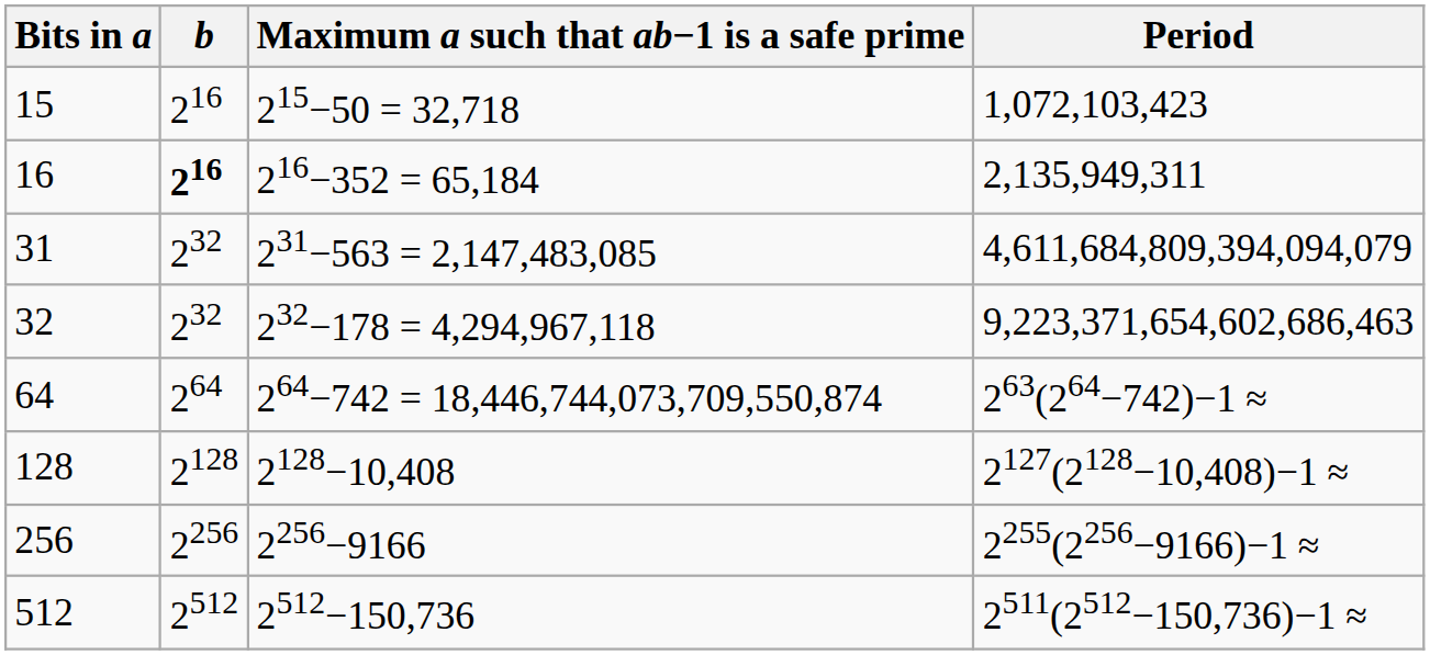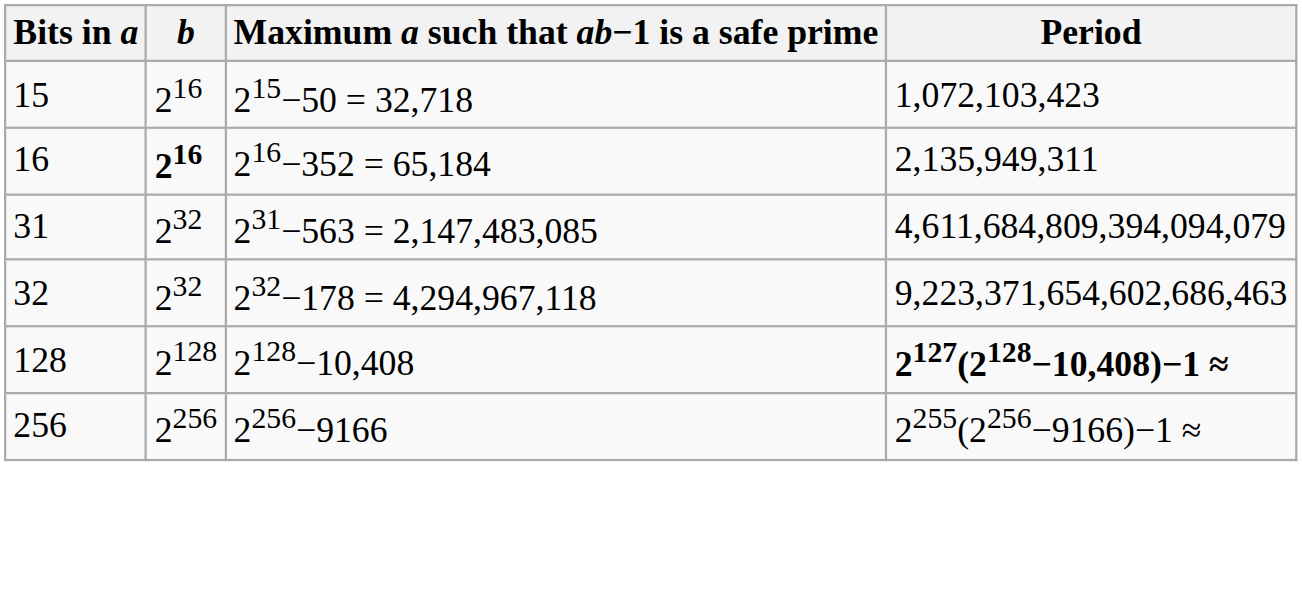- row: 64 | 264 | 264−742 = 18,446,744,073,709,550,874 | 263(264−742)−1 ≈
128 | Period: normal -> bold
- row: 512 | 2512 | 2512−150,736 | 2511(2512−150,736)−1 ≈
